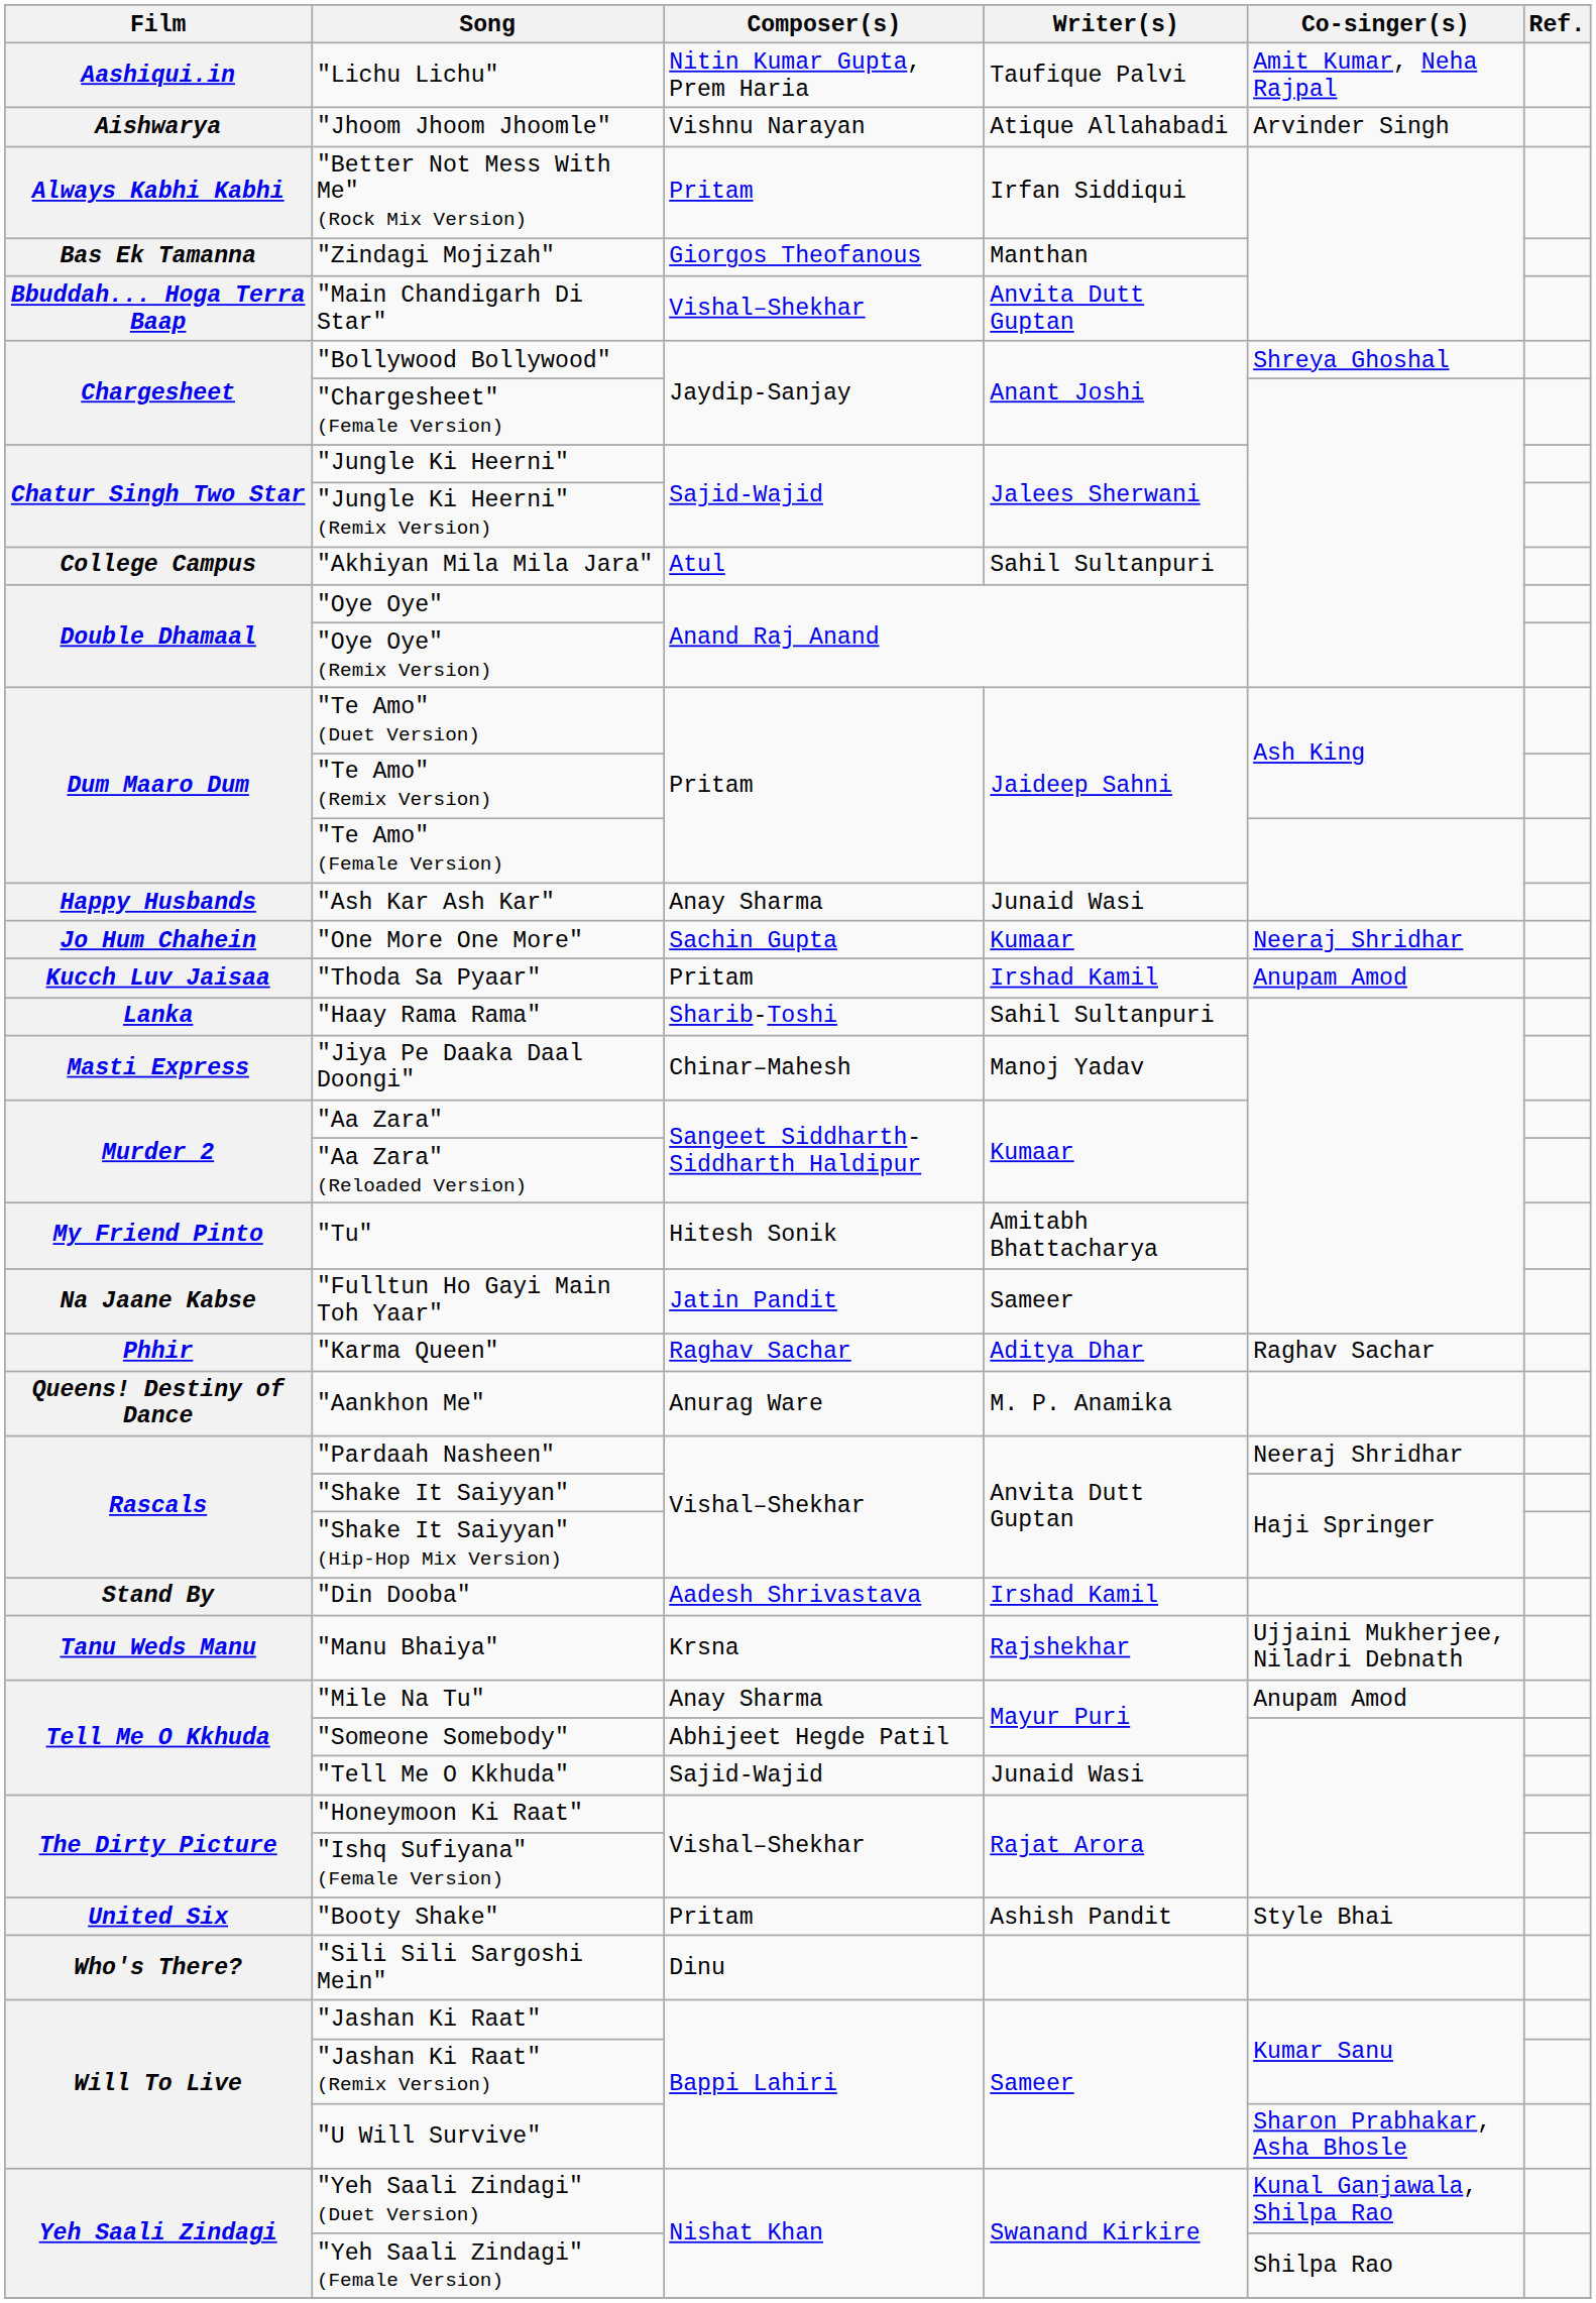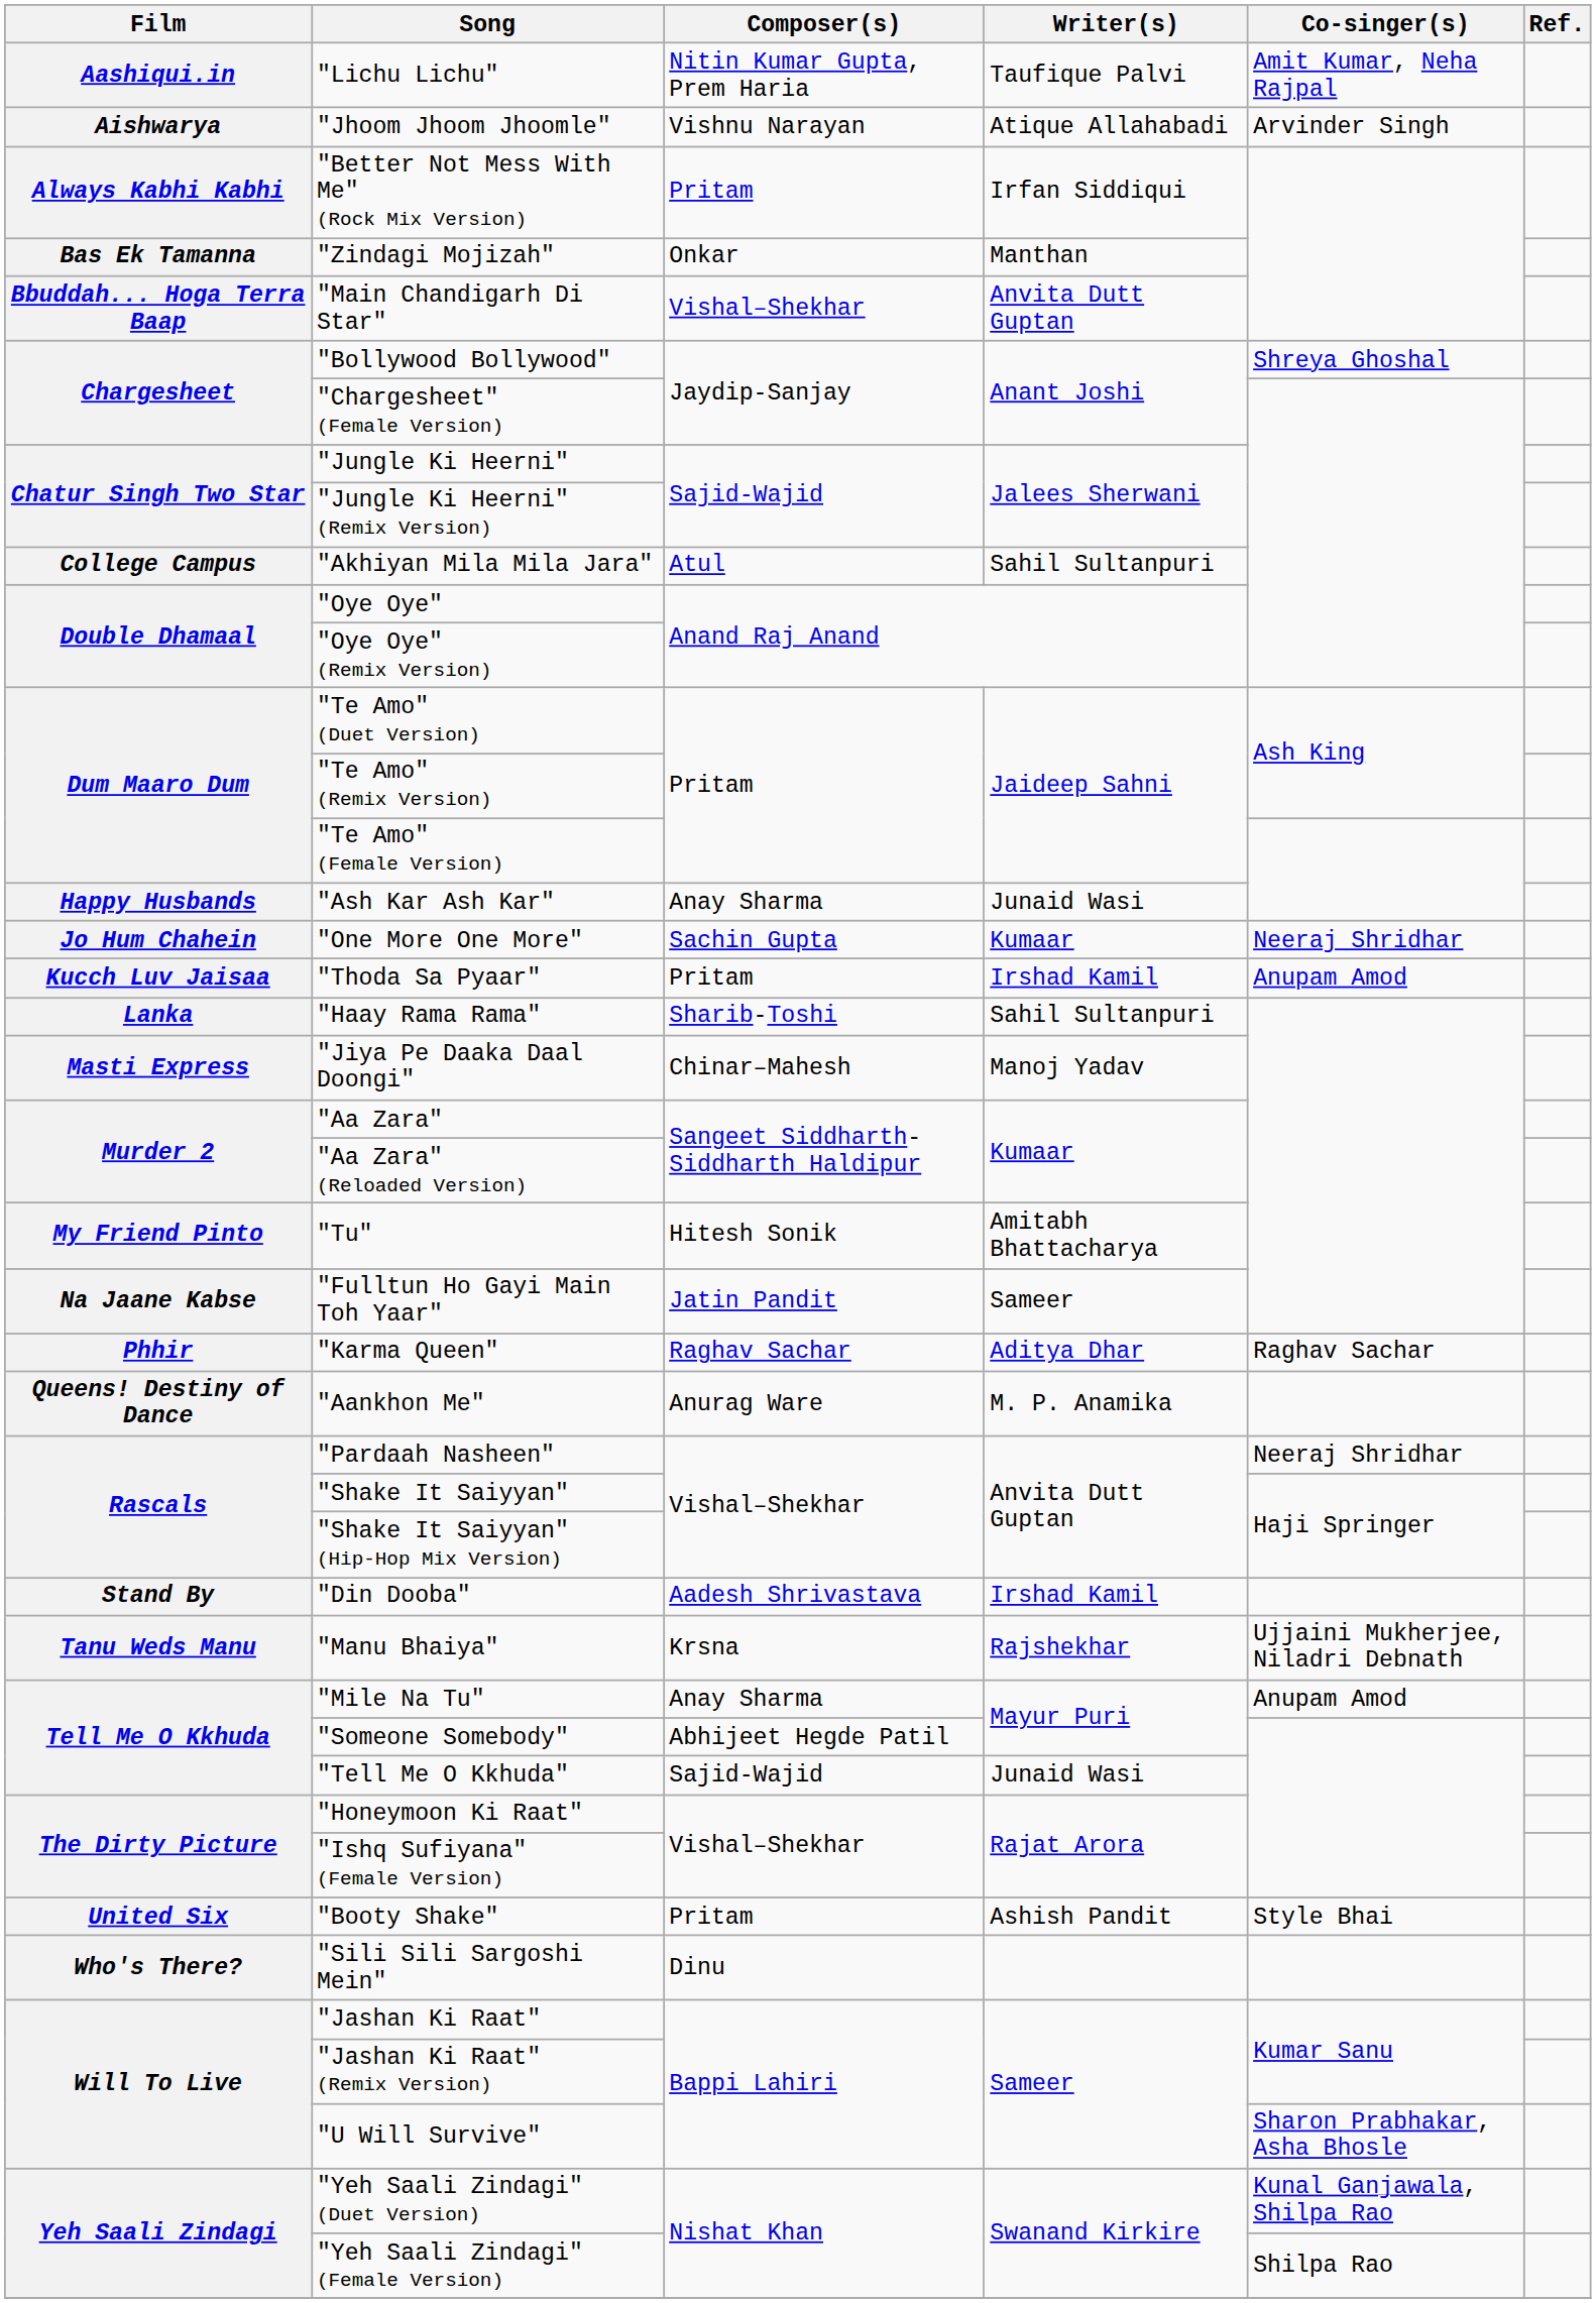"Zindagi Mojizah" | Composer(s): Giorgos Theofanous -> Onkar
